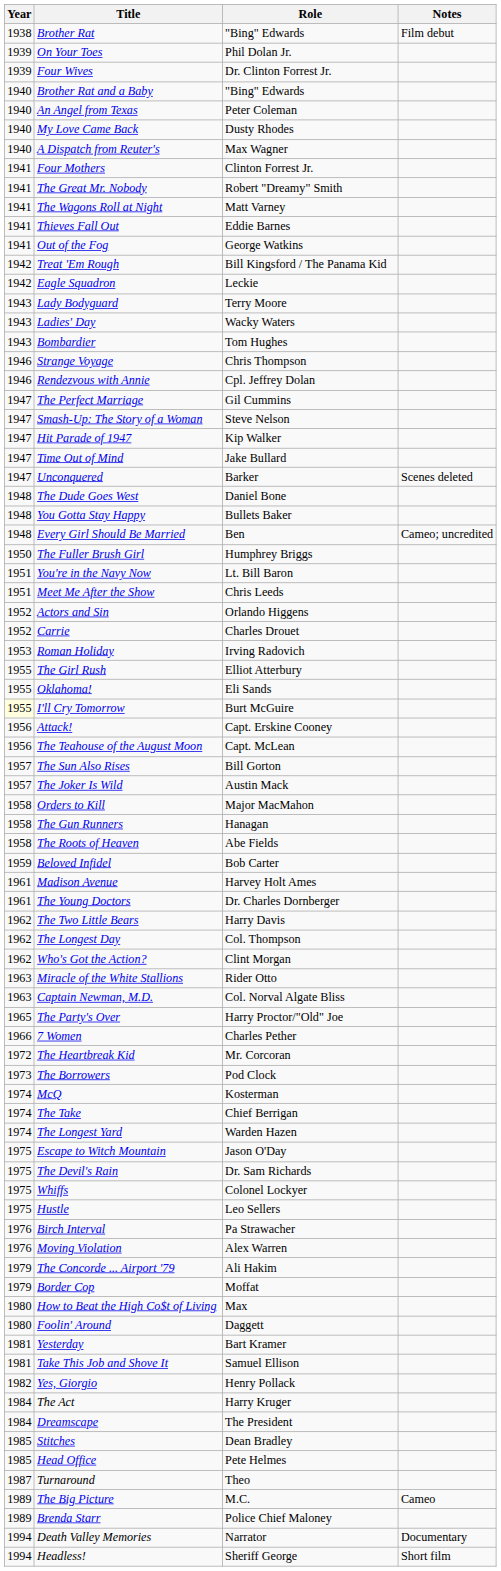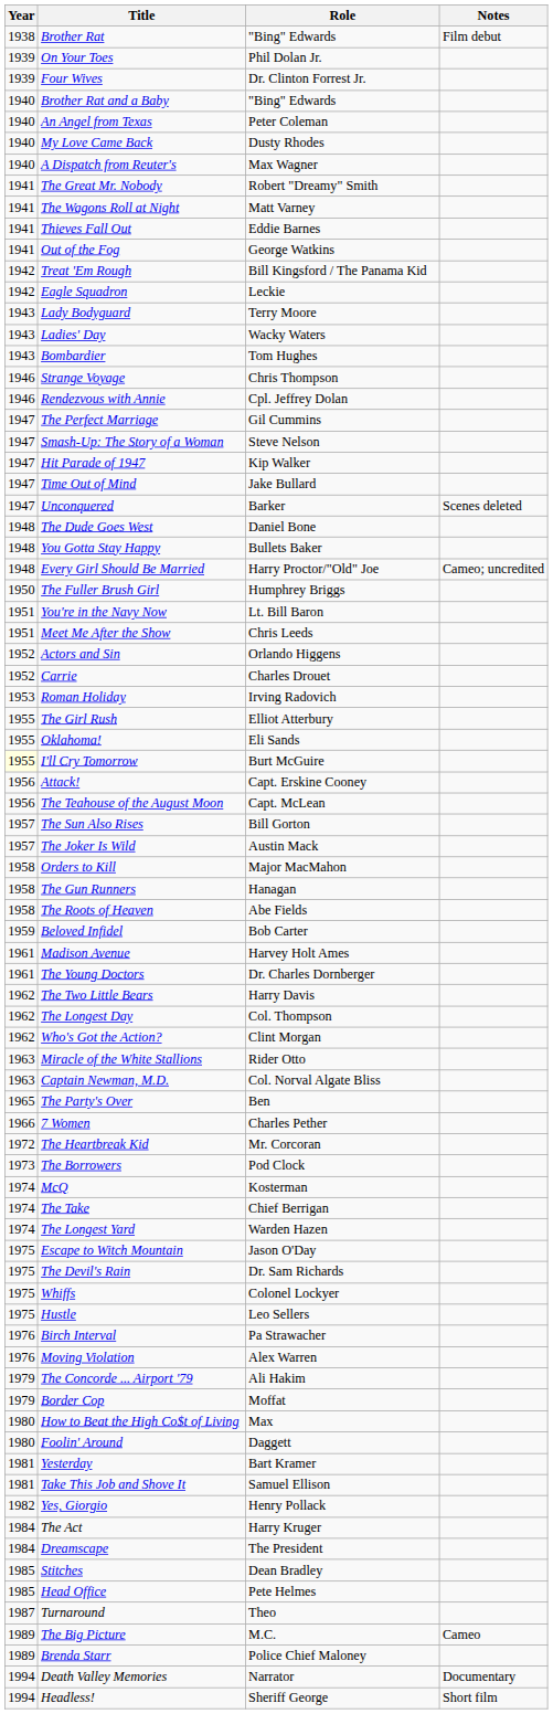- row: 1941 | Four Mothers | Clinton Forrest Jr.
Every Girl Should Be Married | Role: Ben -> Harry Proctor/"Old" Joe
The Party's Over | Role: Harry Proctor/"Old" Joe -> Ben
